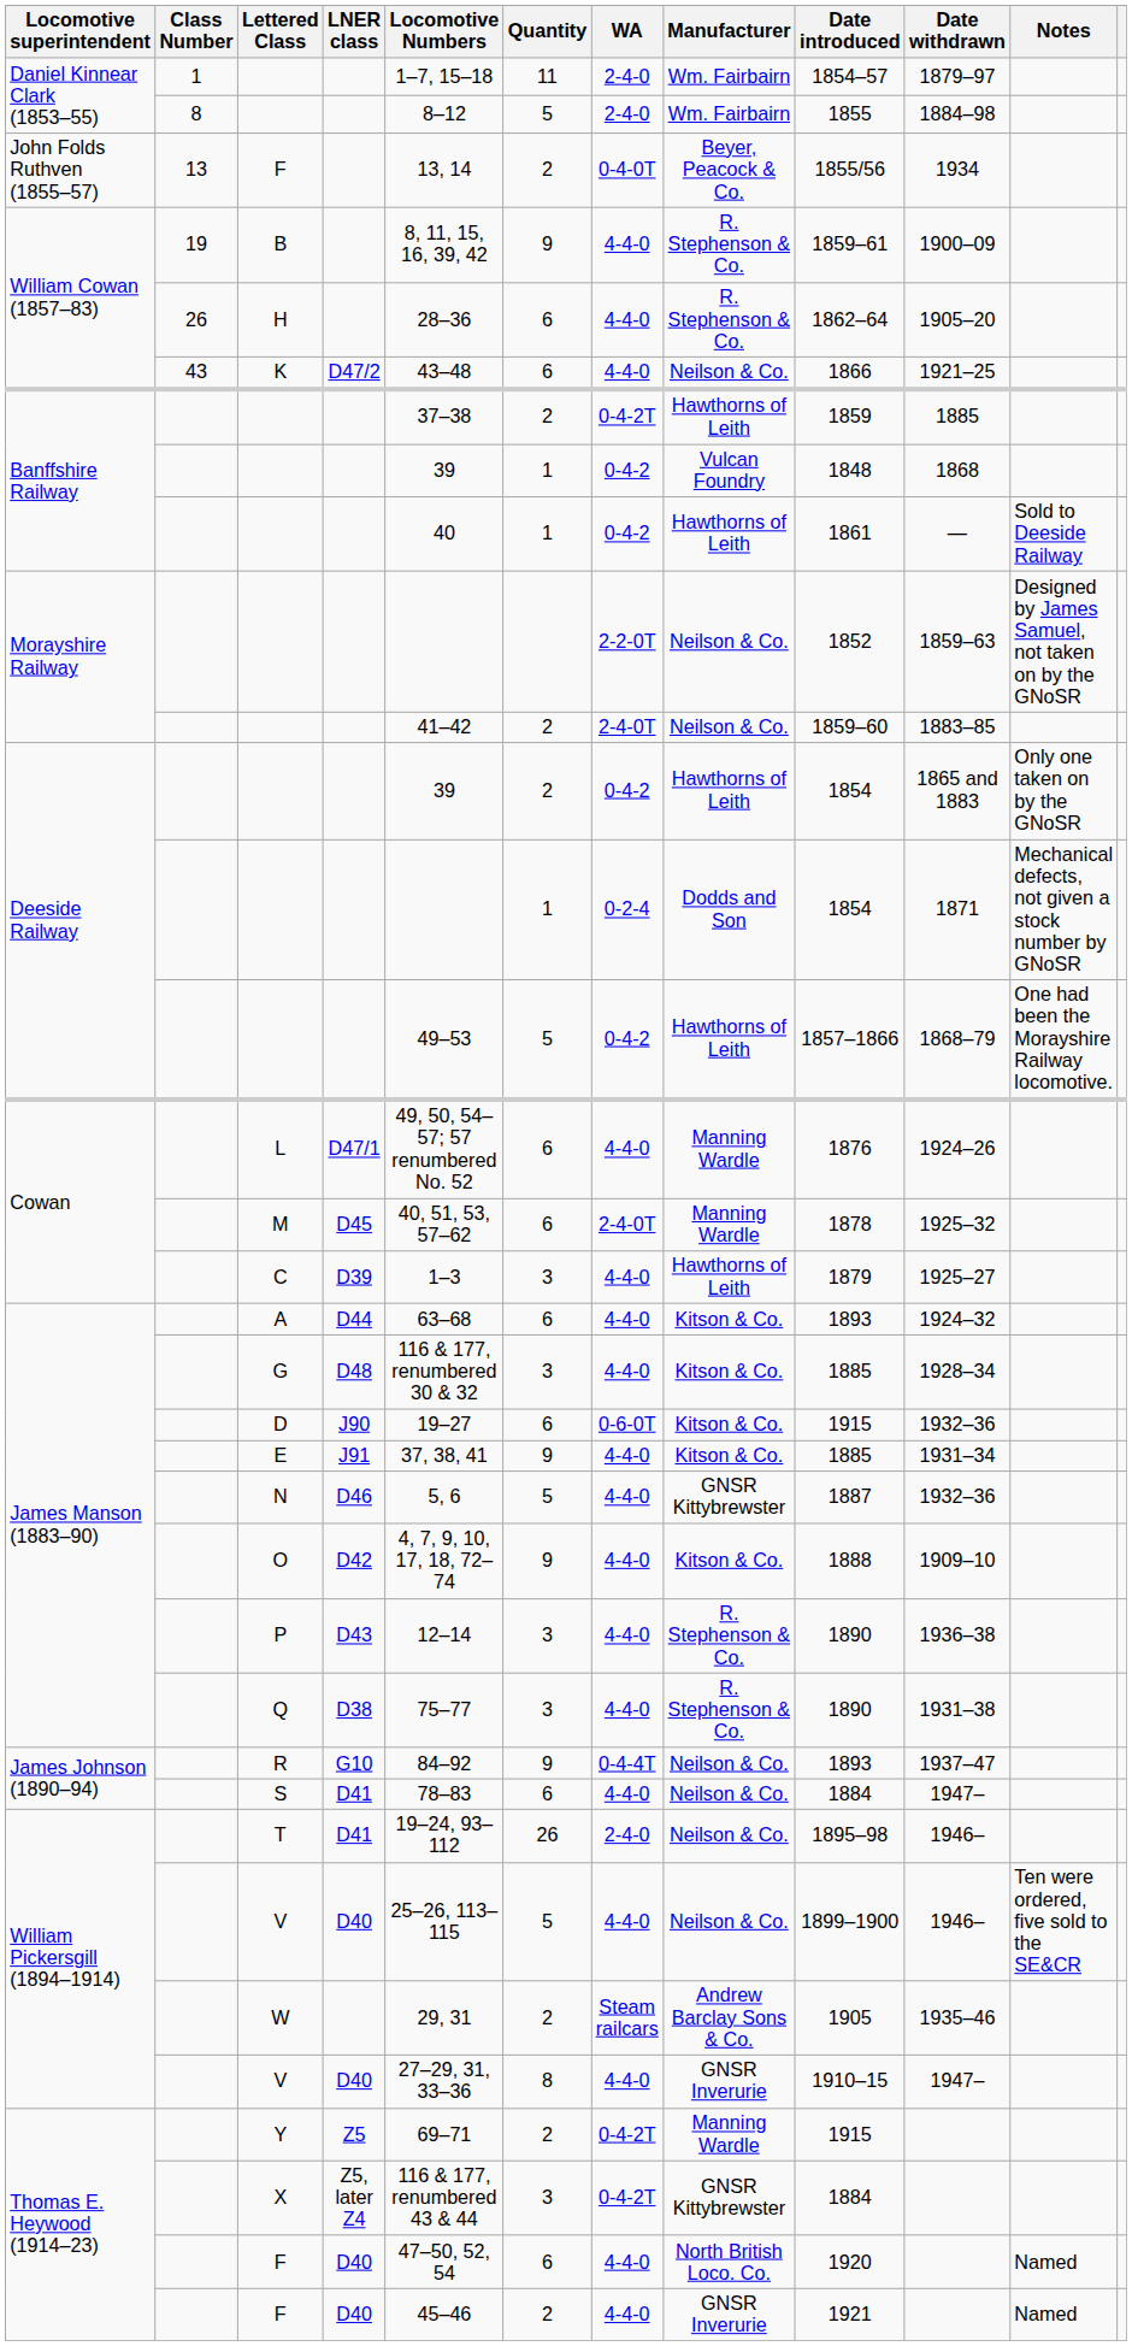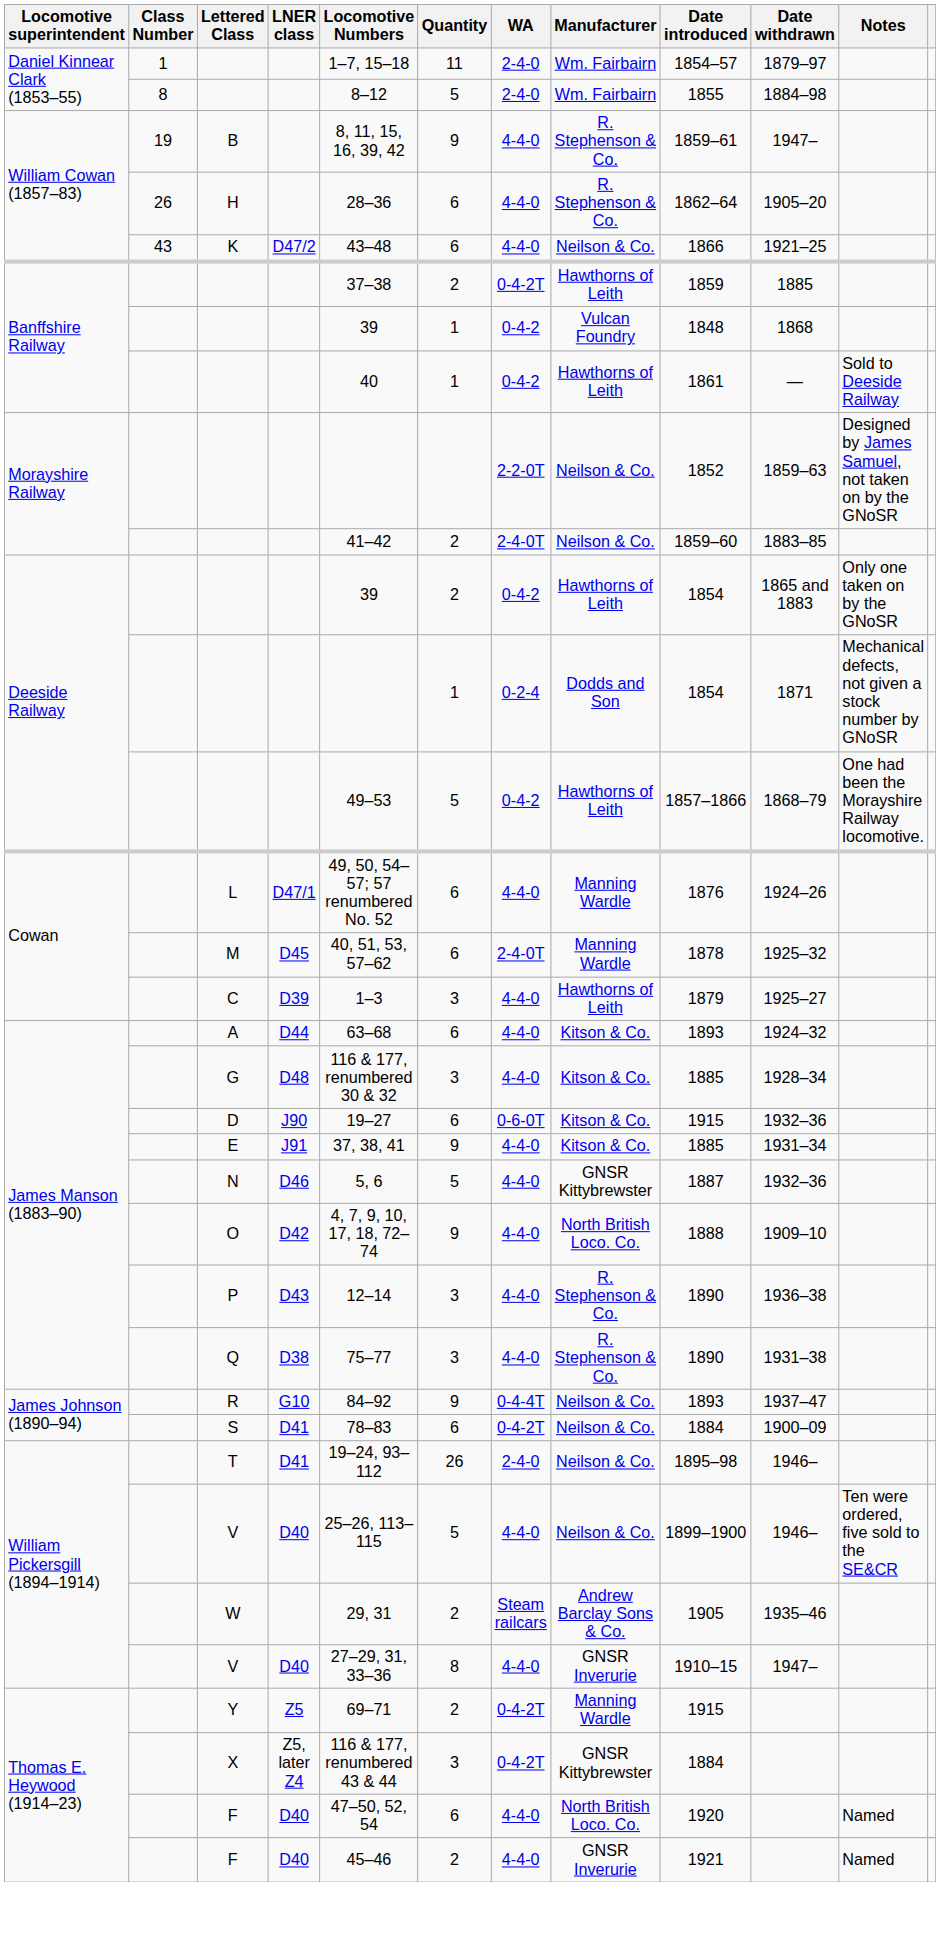- row: John Folds Ruthven (1855–57) | 13 | F | 13, 14 | 2 | 0-4-0T | Beyer, Peacock & Co. | 1855/56 | 1934
B | Date withdrawn: 1900–09 -> 1947–
O | Manufacturer: Kitson & Co. -> North British Loco. Co.
S | WA: 4-4-0 -> 0-4-2T
S | Date withdrawn: 1947– -> 1900–09
